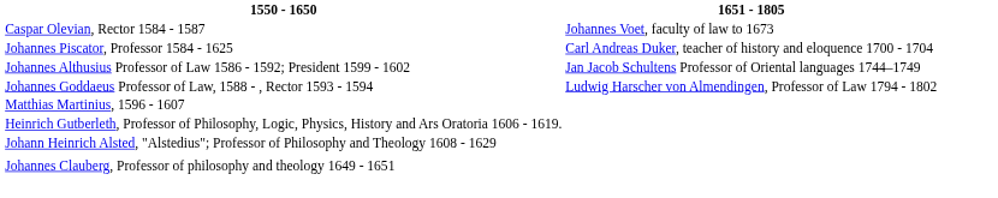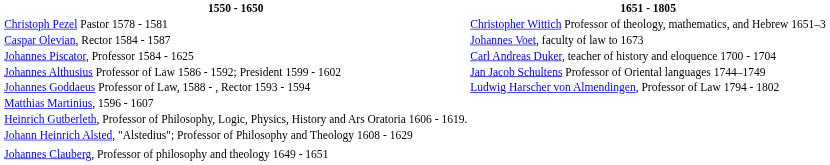+ row: Christoph Pezel Pastor 1578 - 1581 | Christopher Wittich Professor of theology, mathematics, and Hebrew 1651–3
